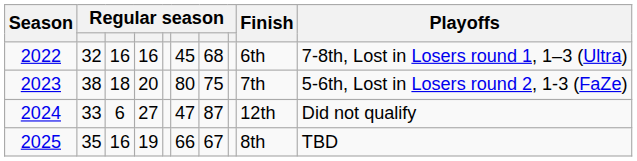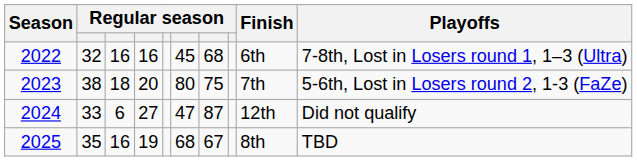2025 | column 6: 66 -> 68
